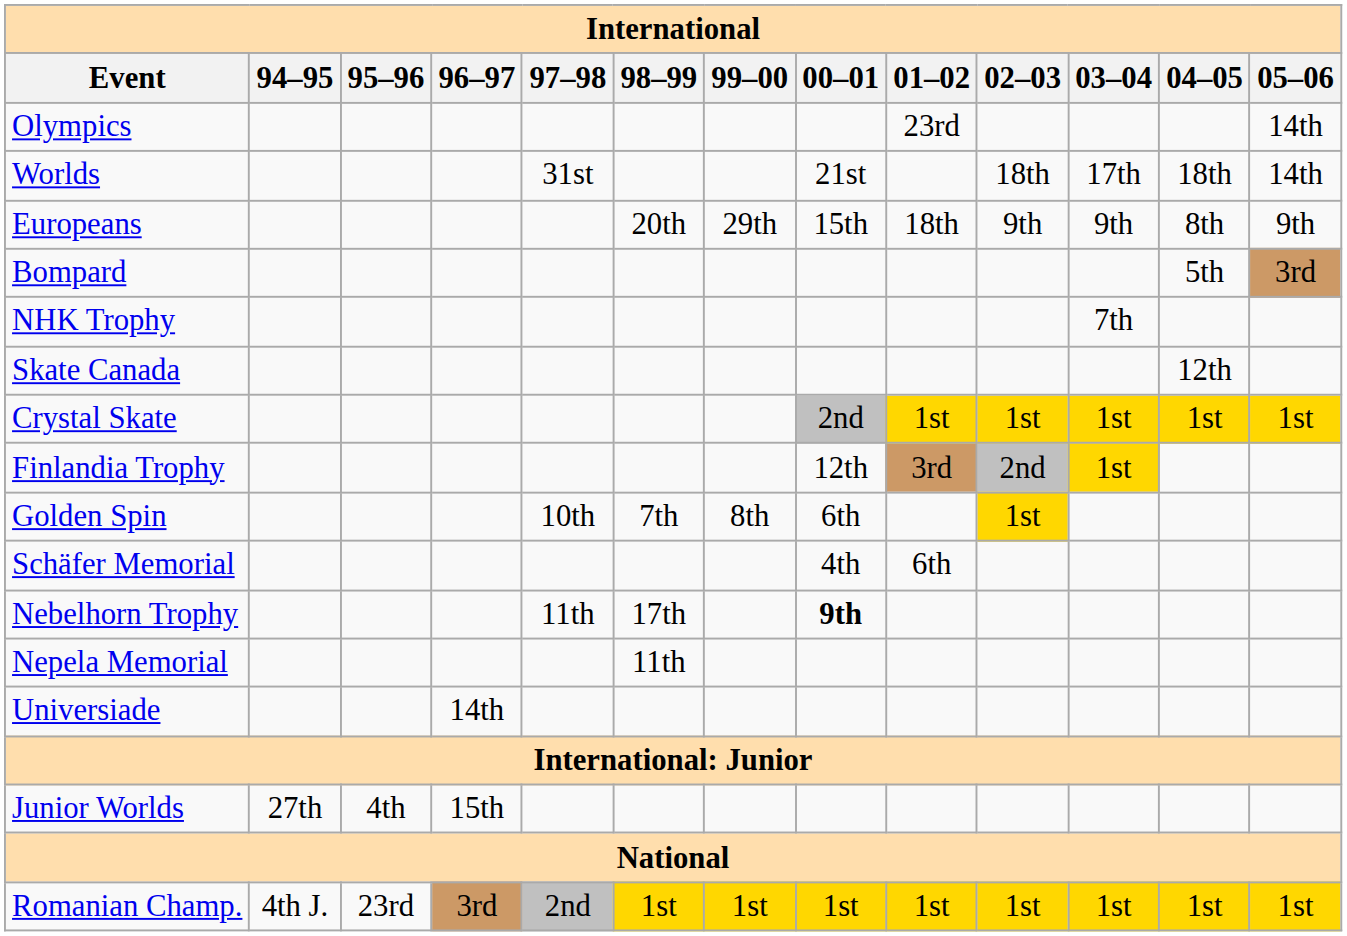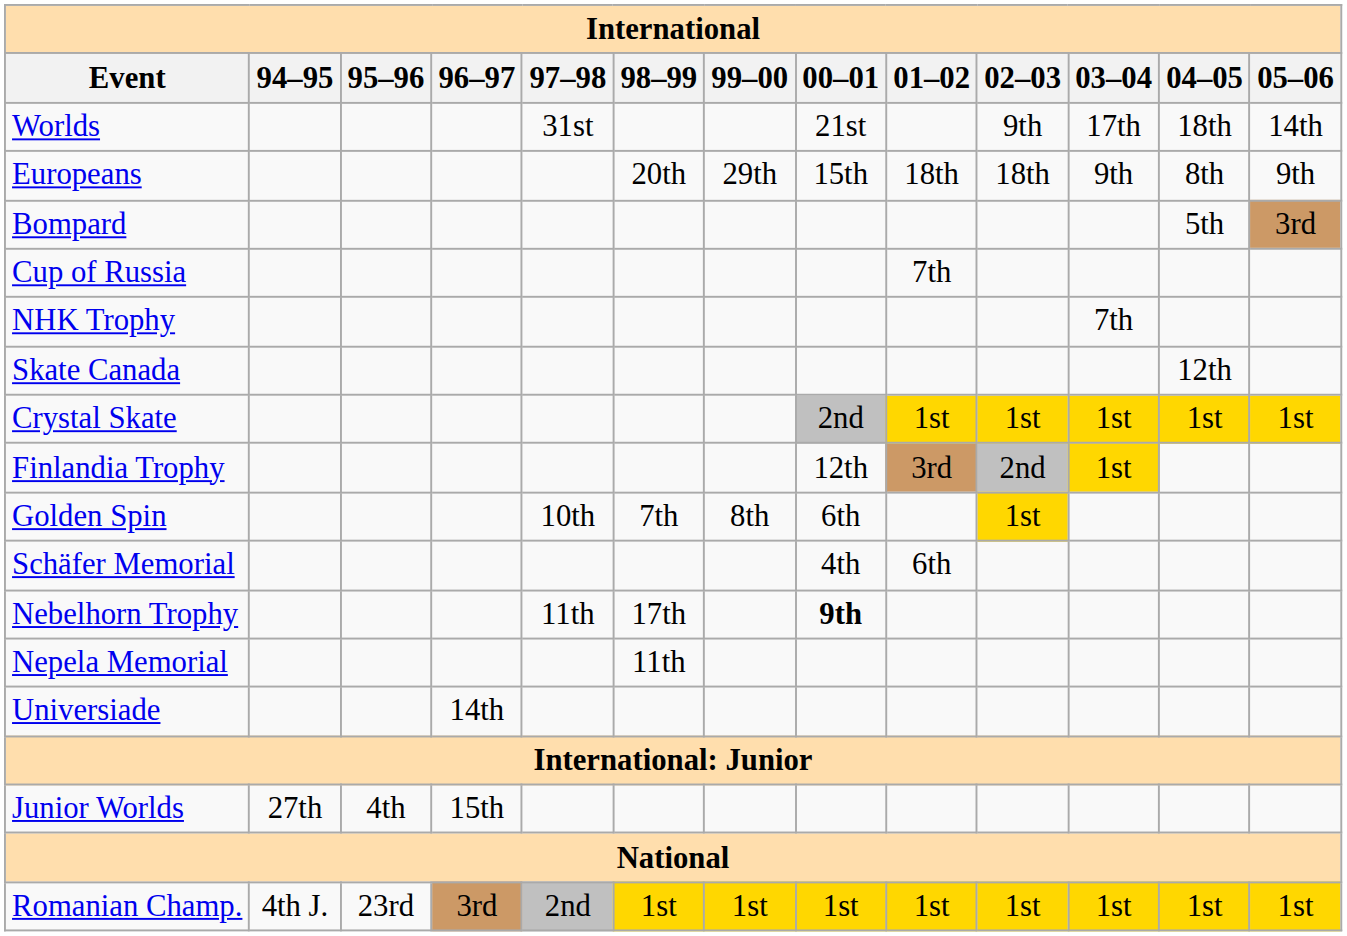- row: Olympics | 23rd | 14th
Worlds | 02–03: 18th -> 9th
Europeans | 02–03: 9th -> 18th
+ row: Cup of Russia | 7th
